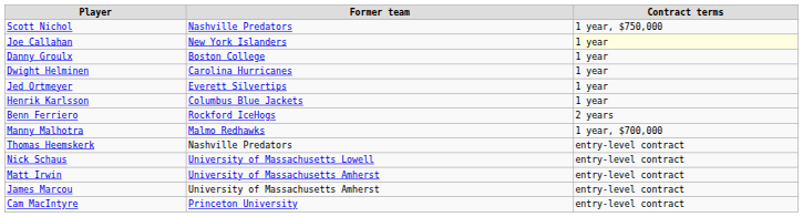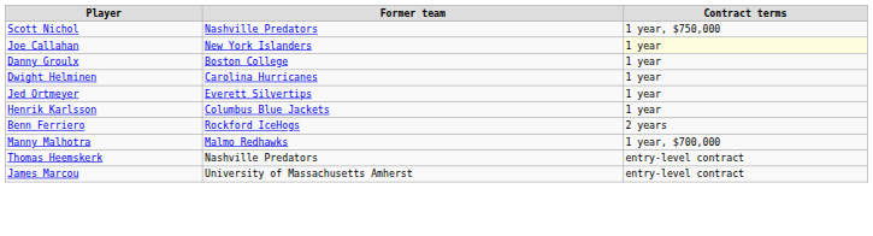- row: Nick Schaus | University of Massachusetts Lowell | entry-level contract
- row: Matt Irwin | University of Massachusetts Amherst | entry-level contract
- row: Cam MacIntyre | Princeton University | entry-level contract
